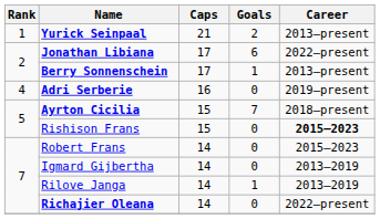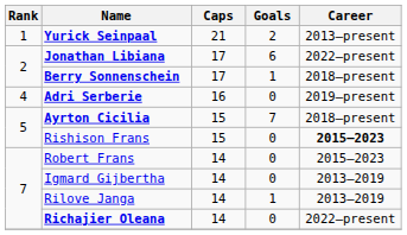Berry Sonnenschein | Career: 2013–present -> 2018–present
